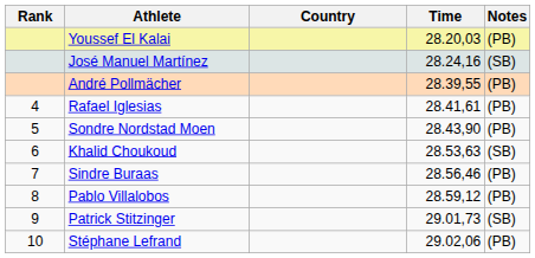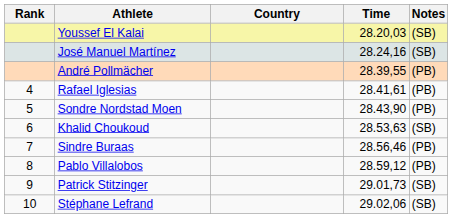Youssef El Kalai | Notes: (PB) -> (SB)
Stéphane Lefrand | Notes: (PB) -> (SB)
